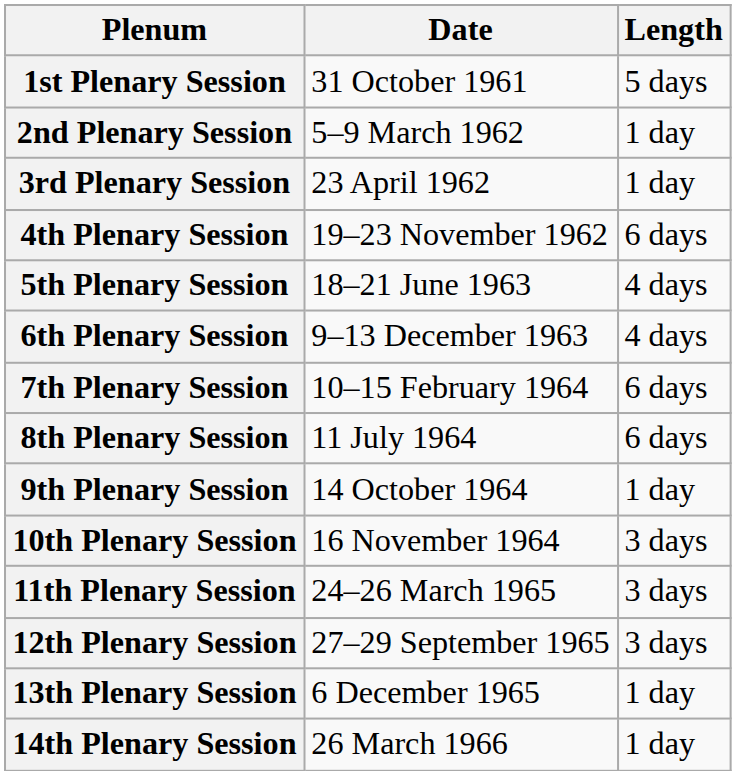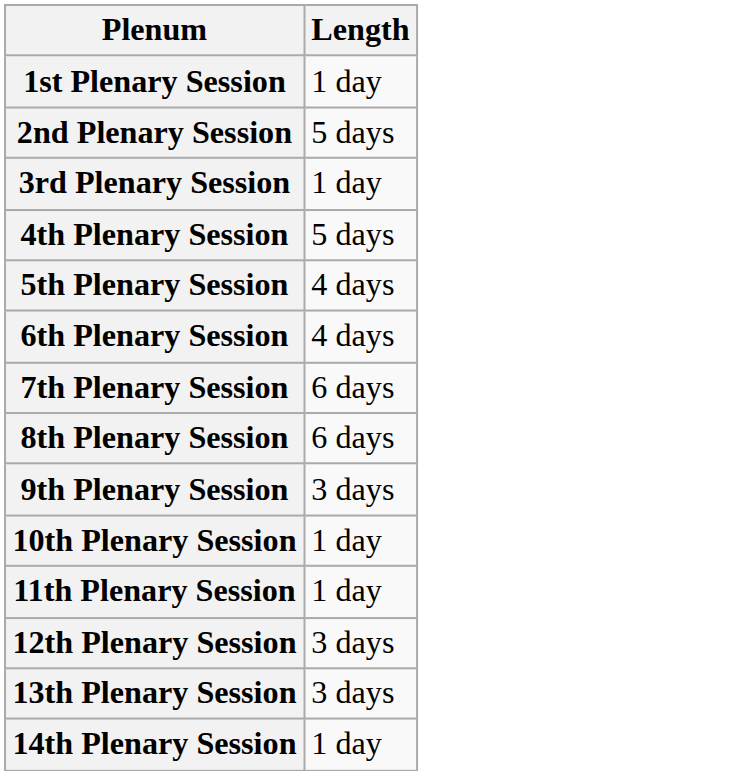- column: Date | 31 October 1961 | 5–9 March 1962 | 23 April 1962 | 19–23 November 1962 | 18–21 June 1963 | 9–13 December 1963 | 10–15 February 1964 | 11 July 1964 | 14 October 1964 | 16 November 1964 | 24–26 March 1965 | 27–29 September 1965 | 6 December 1965 | 26 March 1966
1st Plenary Session | Length: 5 days -> 1 day
2nd Plenary Session | Length: 1 day -> 5 days
4th Plenary Session | Length: 6 days -> 5 days
9th Plenary Session | Length: 1 day -> 3 days
10th Plenary Session | Length: 3 days -> 1 day
11th Plenary Session | Length: 3 days -> 1 day
13th Plenary Session | Length: 1 day -> 3 days
